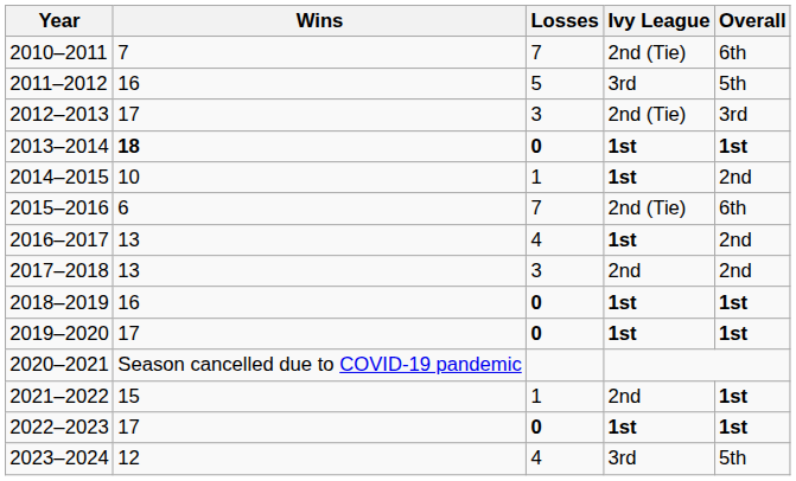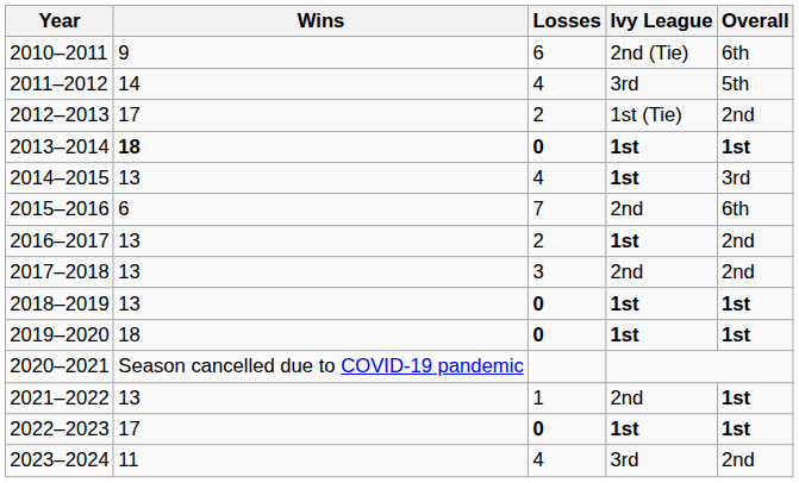2010–2011 | Wins: 7 -> 9
2010–2011 | Losses: 7 -> 6
2011–2012 | Wins: 16 -> 14
2011–2012 | Losses: 5 -> 4
2012–2013 | Losses: 3 -> 2
2012–2013 | Ivy League: 2nd (Tie) -> 1st (Tie)
2012–2013 | Overall: 3rd -> 2nd
2014–2015 | Wins: 10 -> 13
2014–2015 | Losses: 1 -> 4
2014–2015 | Overall: 2nd -> 3rd
2015–2016 | Ivy League: 2nd (Tie) -> 2nd
2016–2017 | Losses: 4 -> 2
2018–2019 | Wins: 16 -> 13
2019–2020 | Wins: 17 -> 18
2021–2022 | Wins: 15 -> 13
2023–2024 | Wins: 12 -> 11
2023–2024 | Overall: 5th -> 2nd
